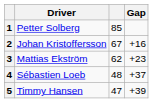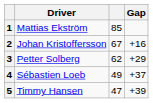1 | Driver: Petter Solberg -> Mattias Ekström
3 | Driver: Mattias Ekström -> Petter Solberg
3 | Gap: +23 -> +29
4 | column 3: 48 -> 49
